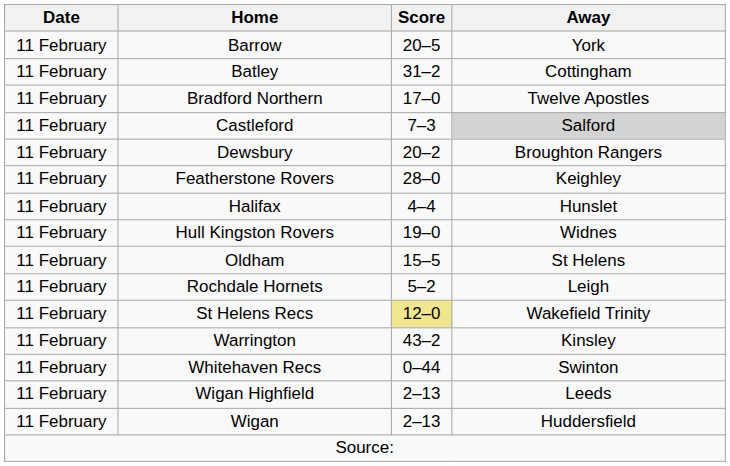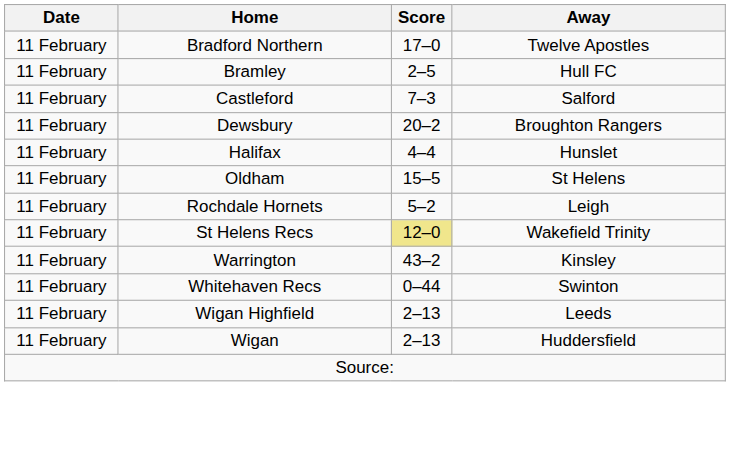- row: 11 February | Barrow | 20–5 | York
- row: 11 February | Batley | 31–2 | Cottingham
+ row: 11 February | Bramley | 2–5 | Hull FC
Castleford | Away: lightgrey background -> no background
- row: 11 February | Featherstone Rovers | 28–0 | Keighley
- row: 11 February | Hull Kingston Rovers | 19–0 | Widnes
